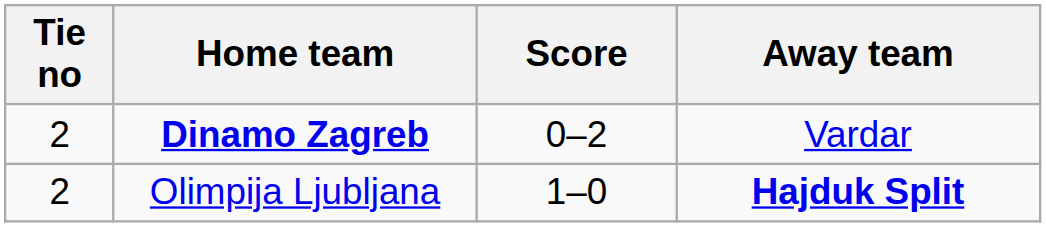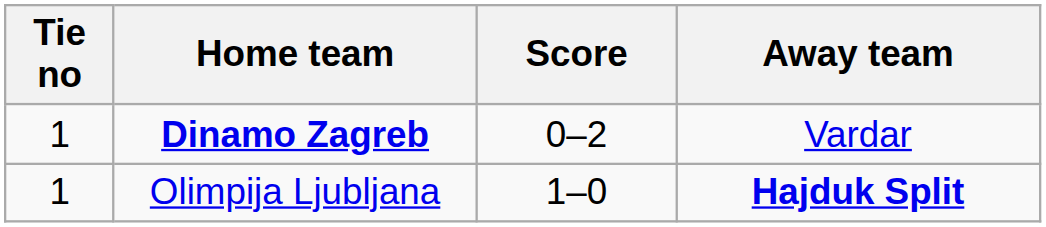Dinamo Zagreb | Tie no: 2 -> 1
Olimpija Ljubljana | Tie no: 2 -> 1
